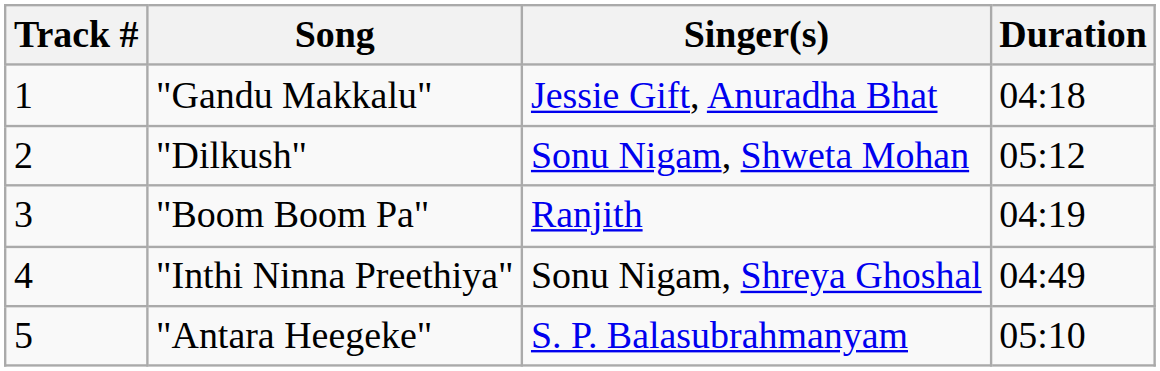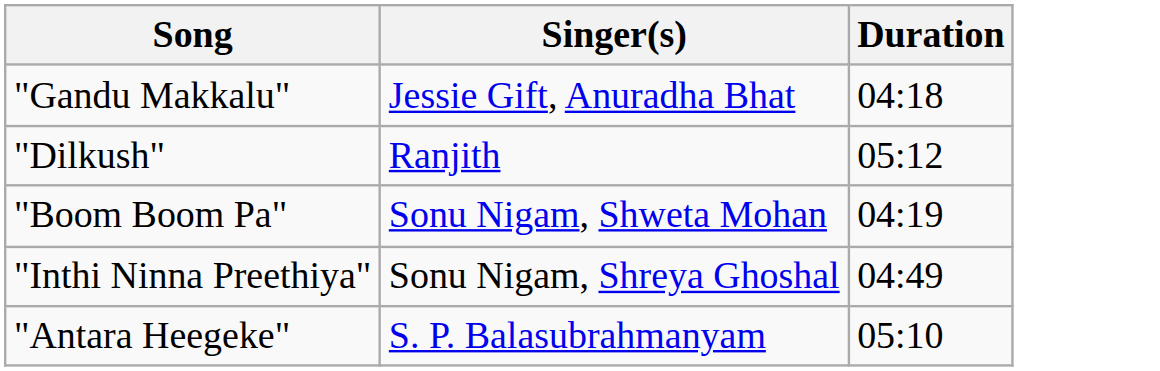- column: Track # | 1 | 2 | 3 | 4 | 5
"Dilkush" | Singer(s): Sonu Nigam, Shweta Mohan -> Ranjith
"Boom Boom Pa" | Singer(s): Ranjith -> Sonu Nigam, Shweta Mohan
